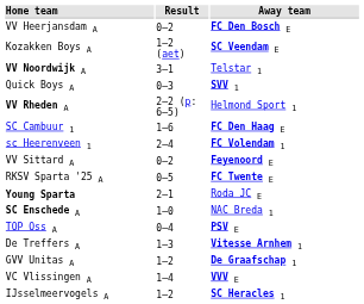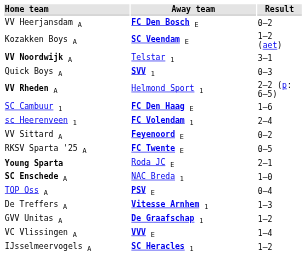columns swapped: Result <-> Away team
